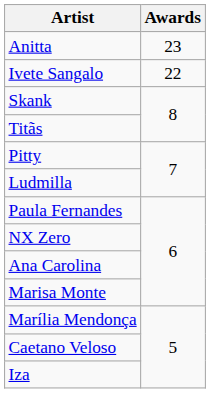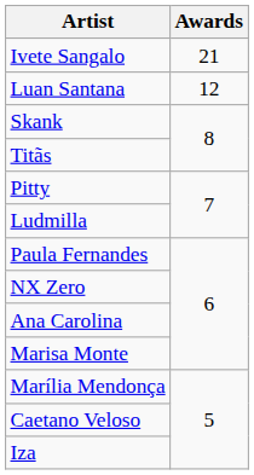- row: Anitta | 23
Ivete Sangalo | Awards: 22 -> 21
+ row: Luan Santana | 12
